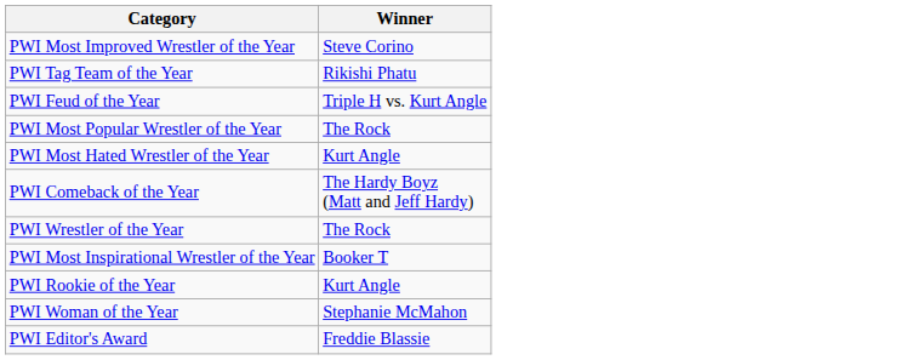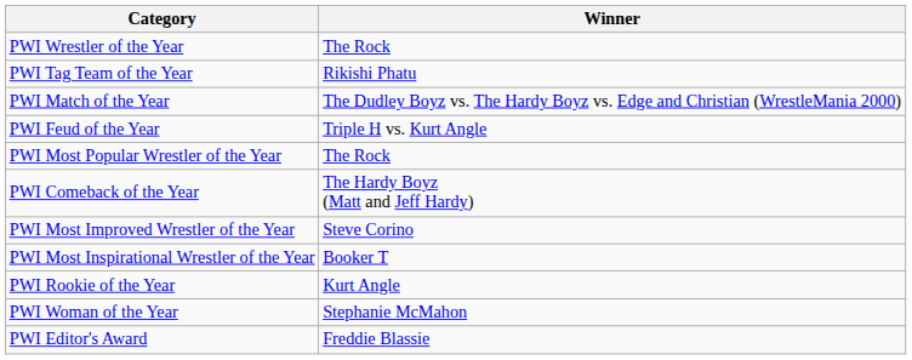rows swapped: PWI Wrestler of the Year <-> PWI Most Improved Wrestler of the Year
+ row: PWI Match of the Year | The Dudley Boyz vs. The Hardy Boyz vs. Edge and Christian (WrestleMania 2000)
- row: PWI Most Hated Wrestler of the Year | Kurt Angle
